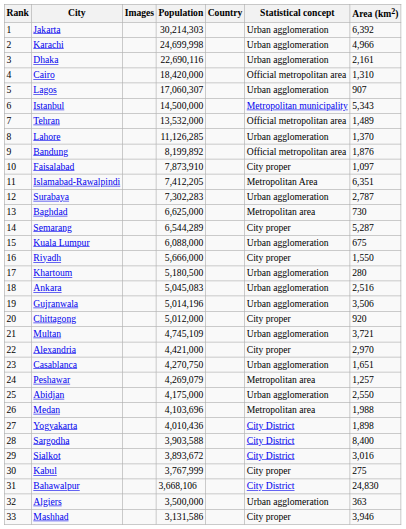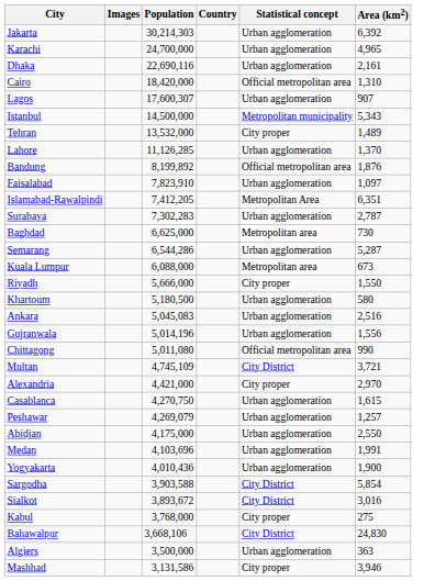- column: Rank | 1 | 2 | 3 | 4 | 5 | 6 | 7 | 8 | 9 | 10 | 11 | 12 | 13 | 14 | 15 | 16 | 17 | 18 | 19 | 20 | 21 | 22 | 23 | 24 | 25 | 26 | 27 | 28 | 29 | 30 | 31 | 32 | 33
Karachi | Population: 24,699,998 -> 24,700,000
Karachi | Area (km2): 4,966 -> 4,965
Lagos | Population: 17,060,307 -> 17,600,307
Tehran | Statistical concept: Official metropolitan area -> City proper
Faisalabad | Population: 7,873,910 -> 7,823,910
Faisalabad | Statistical concept: City proper -> Urban agglomeration
Semarang | Population: 6,544,289 -> 6,544,286
Semarang | Statistical concept: City proper -> Urban agglomeration
Kuala Lumpur | Statistical concept: Urban agglomeration -> Metropolitan area
Kuala Lumpur | Area (km2): 675 -> 673
Khartoum | Area (km2): 280 -> 580
Gujranwala | Area (km2): 3,506 -> 1,556
Chittagong | Population: 5,012,000 -> 5,011,080
Chittagong | Statistical concept: City proper -> Official metropolitan area
Chittagong | Area (km2): 920 -> 990
Multan | Statistical concept: Urban agglomeration -> City District
Casablanca | Area (km2): 1,651 -> 1,615
Peshawar | Statistical concept: Metropolitan area -> Urban agglomeration
Medan | Statistical concept: Metropolitan area -> Urban agglomeration
Medan | Area (km2): 1,988 -> 1,991
Yogyakarta | Statistical concept: City District -> Urban agglomeration
Yogyakarta | Area (km2): 1,898 -> 1,900
Sargodha | Area (km2): 8,400 -> 5,854
Kabul | Population: 3,767,999 -> 3,768,000
